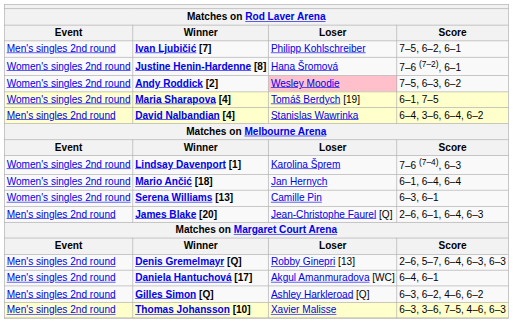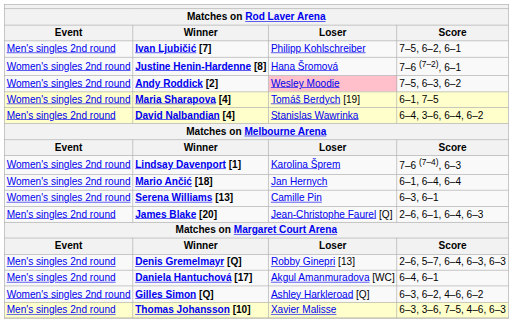Gilles Simon [Q] | Event: Men's singles 2nd round -> Women's singles 2nd round
